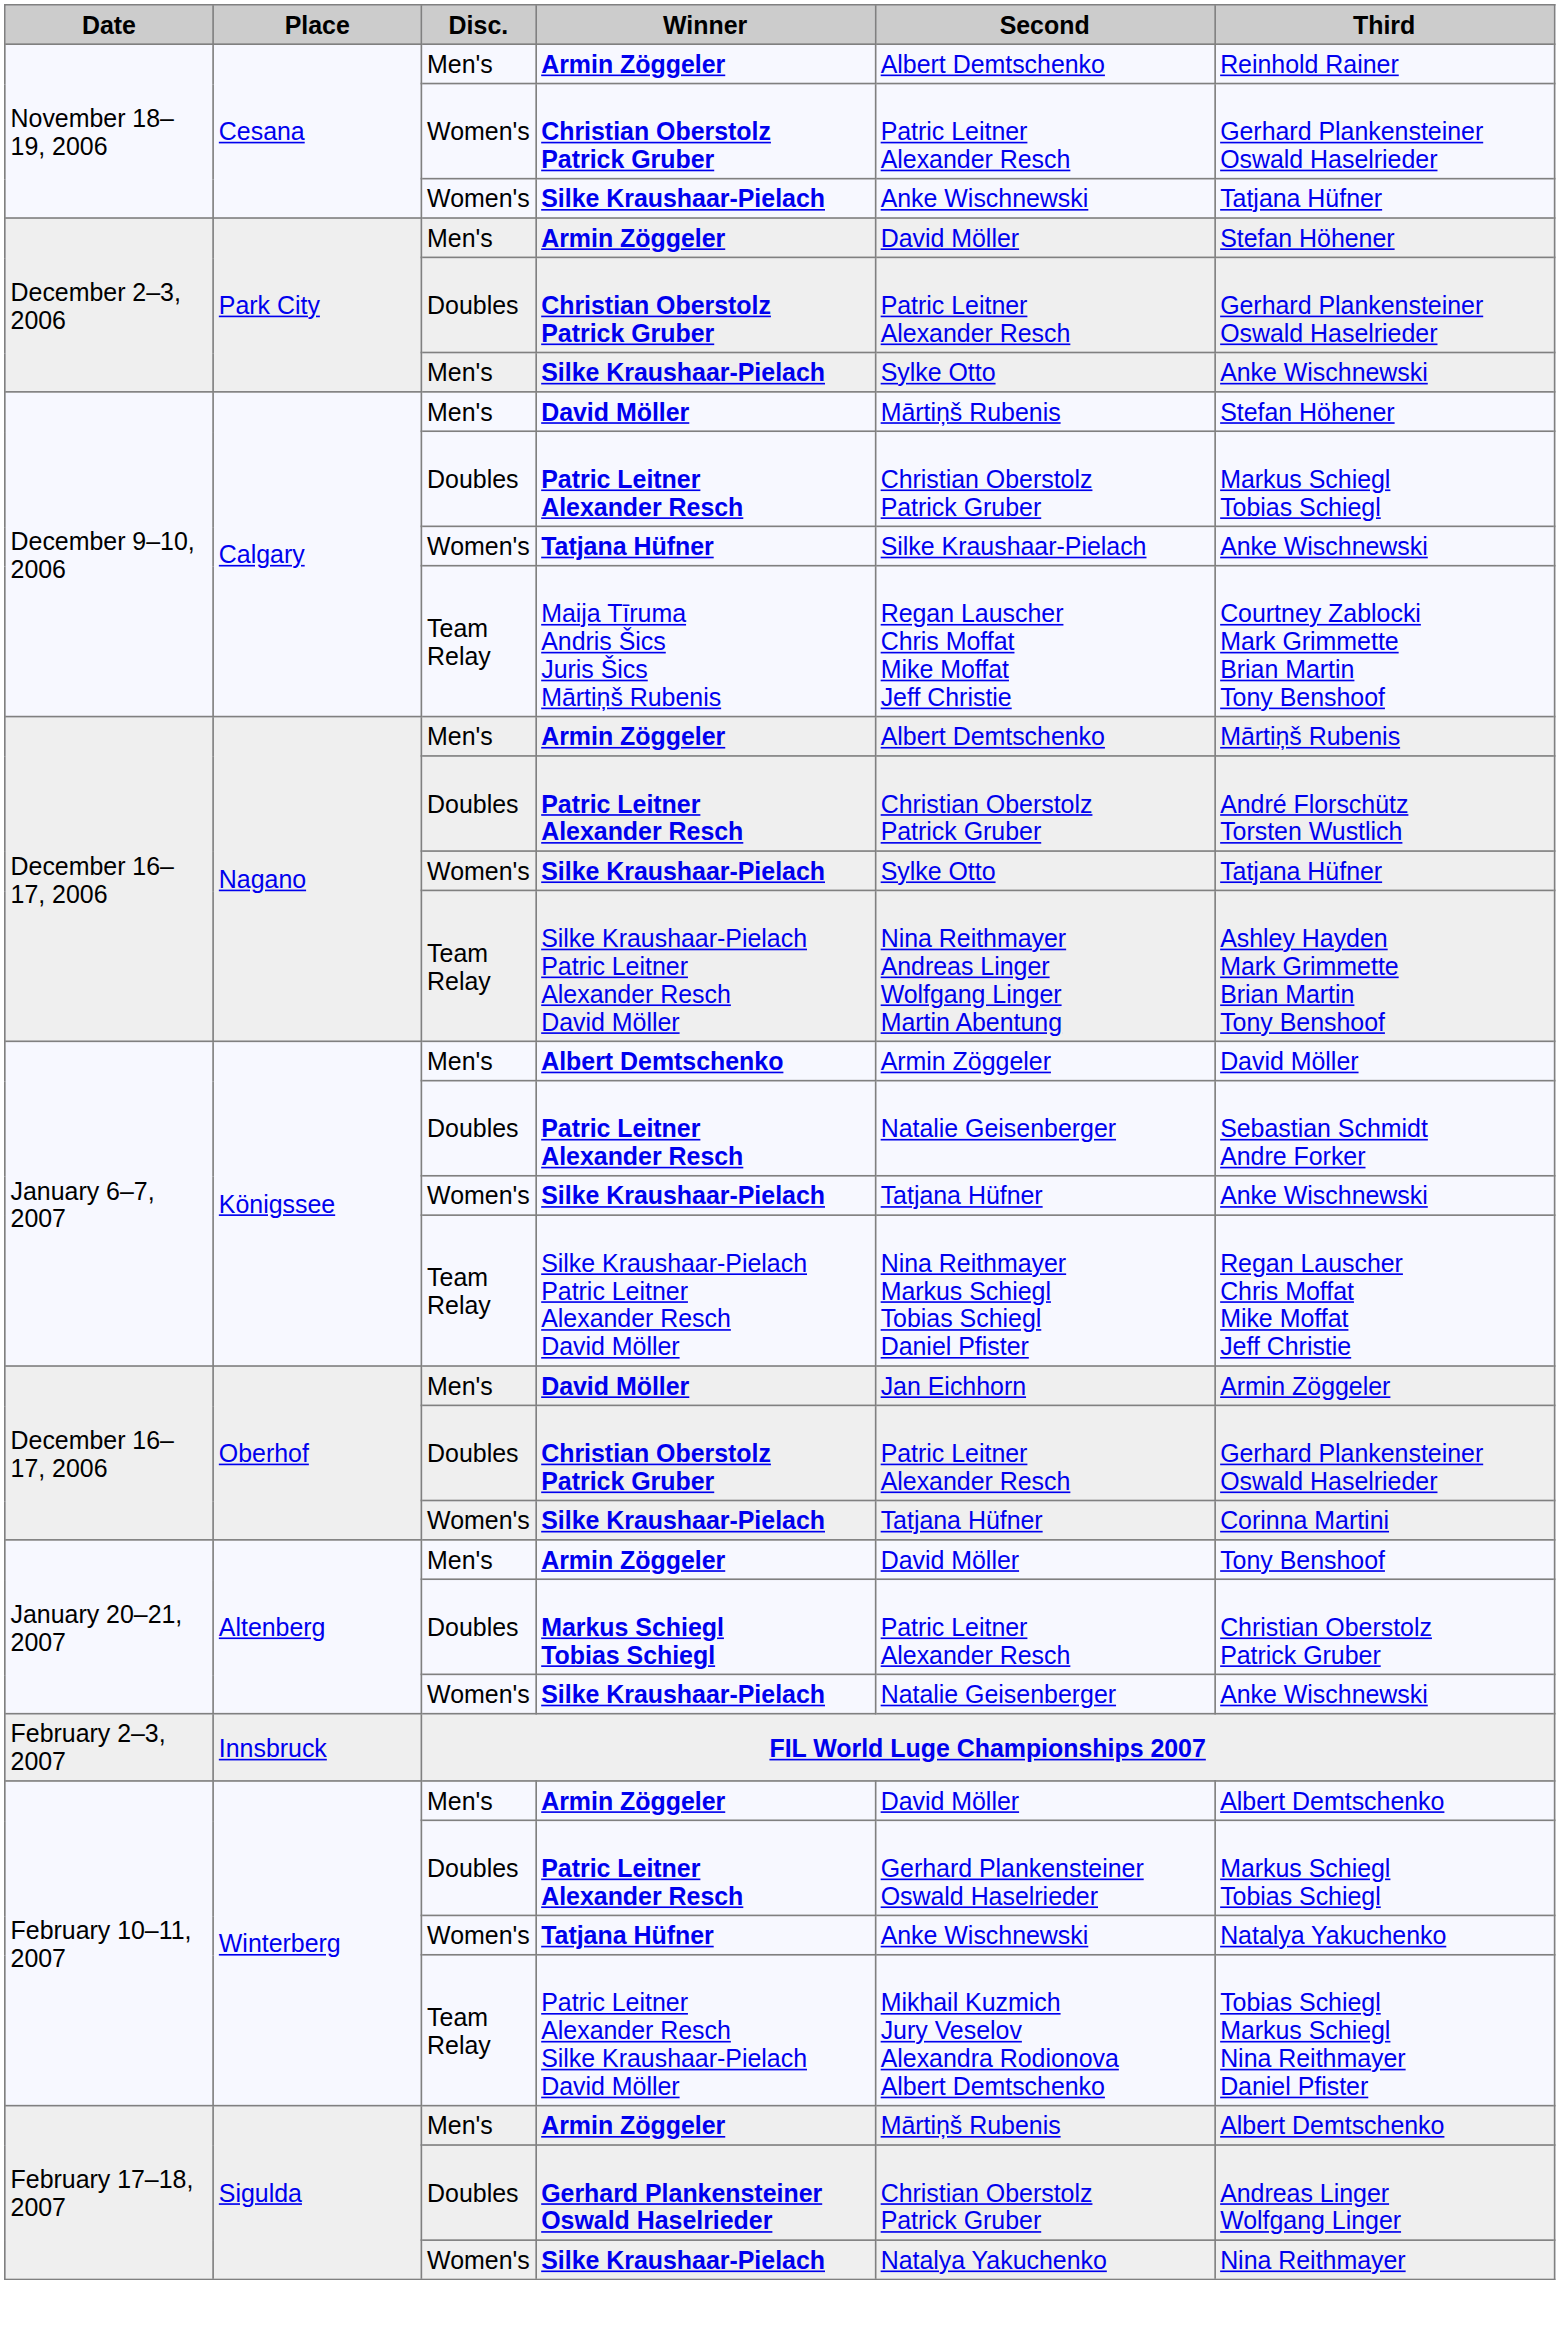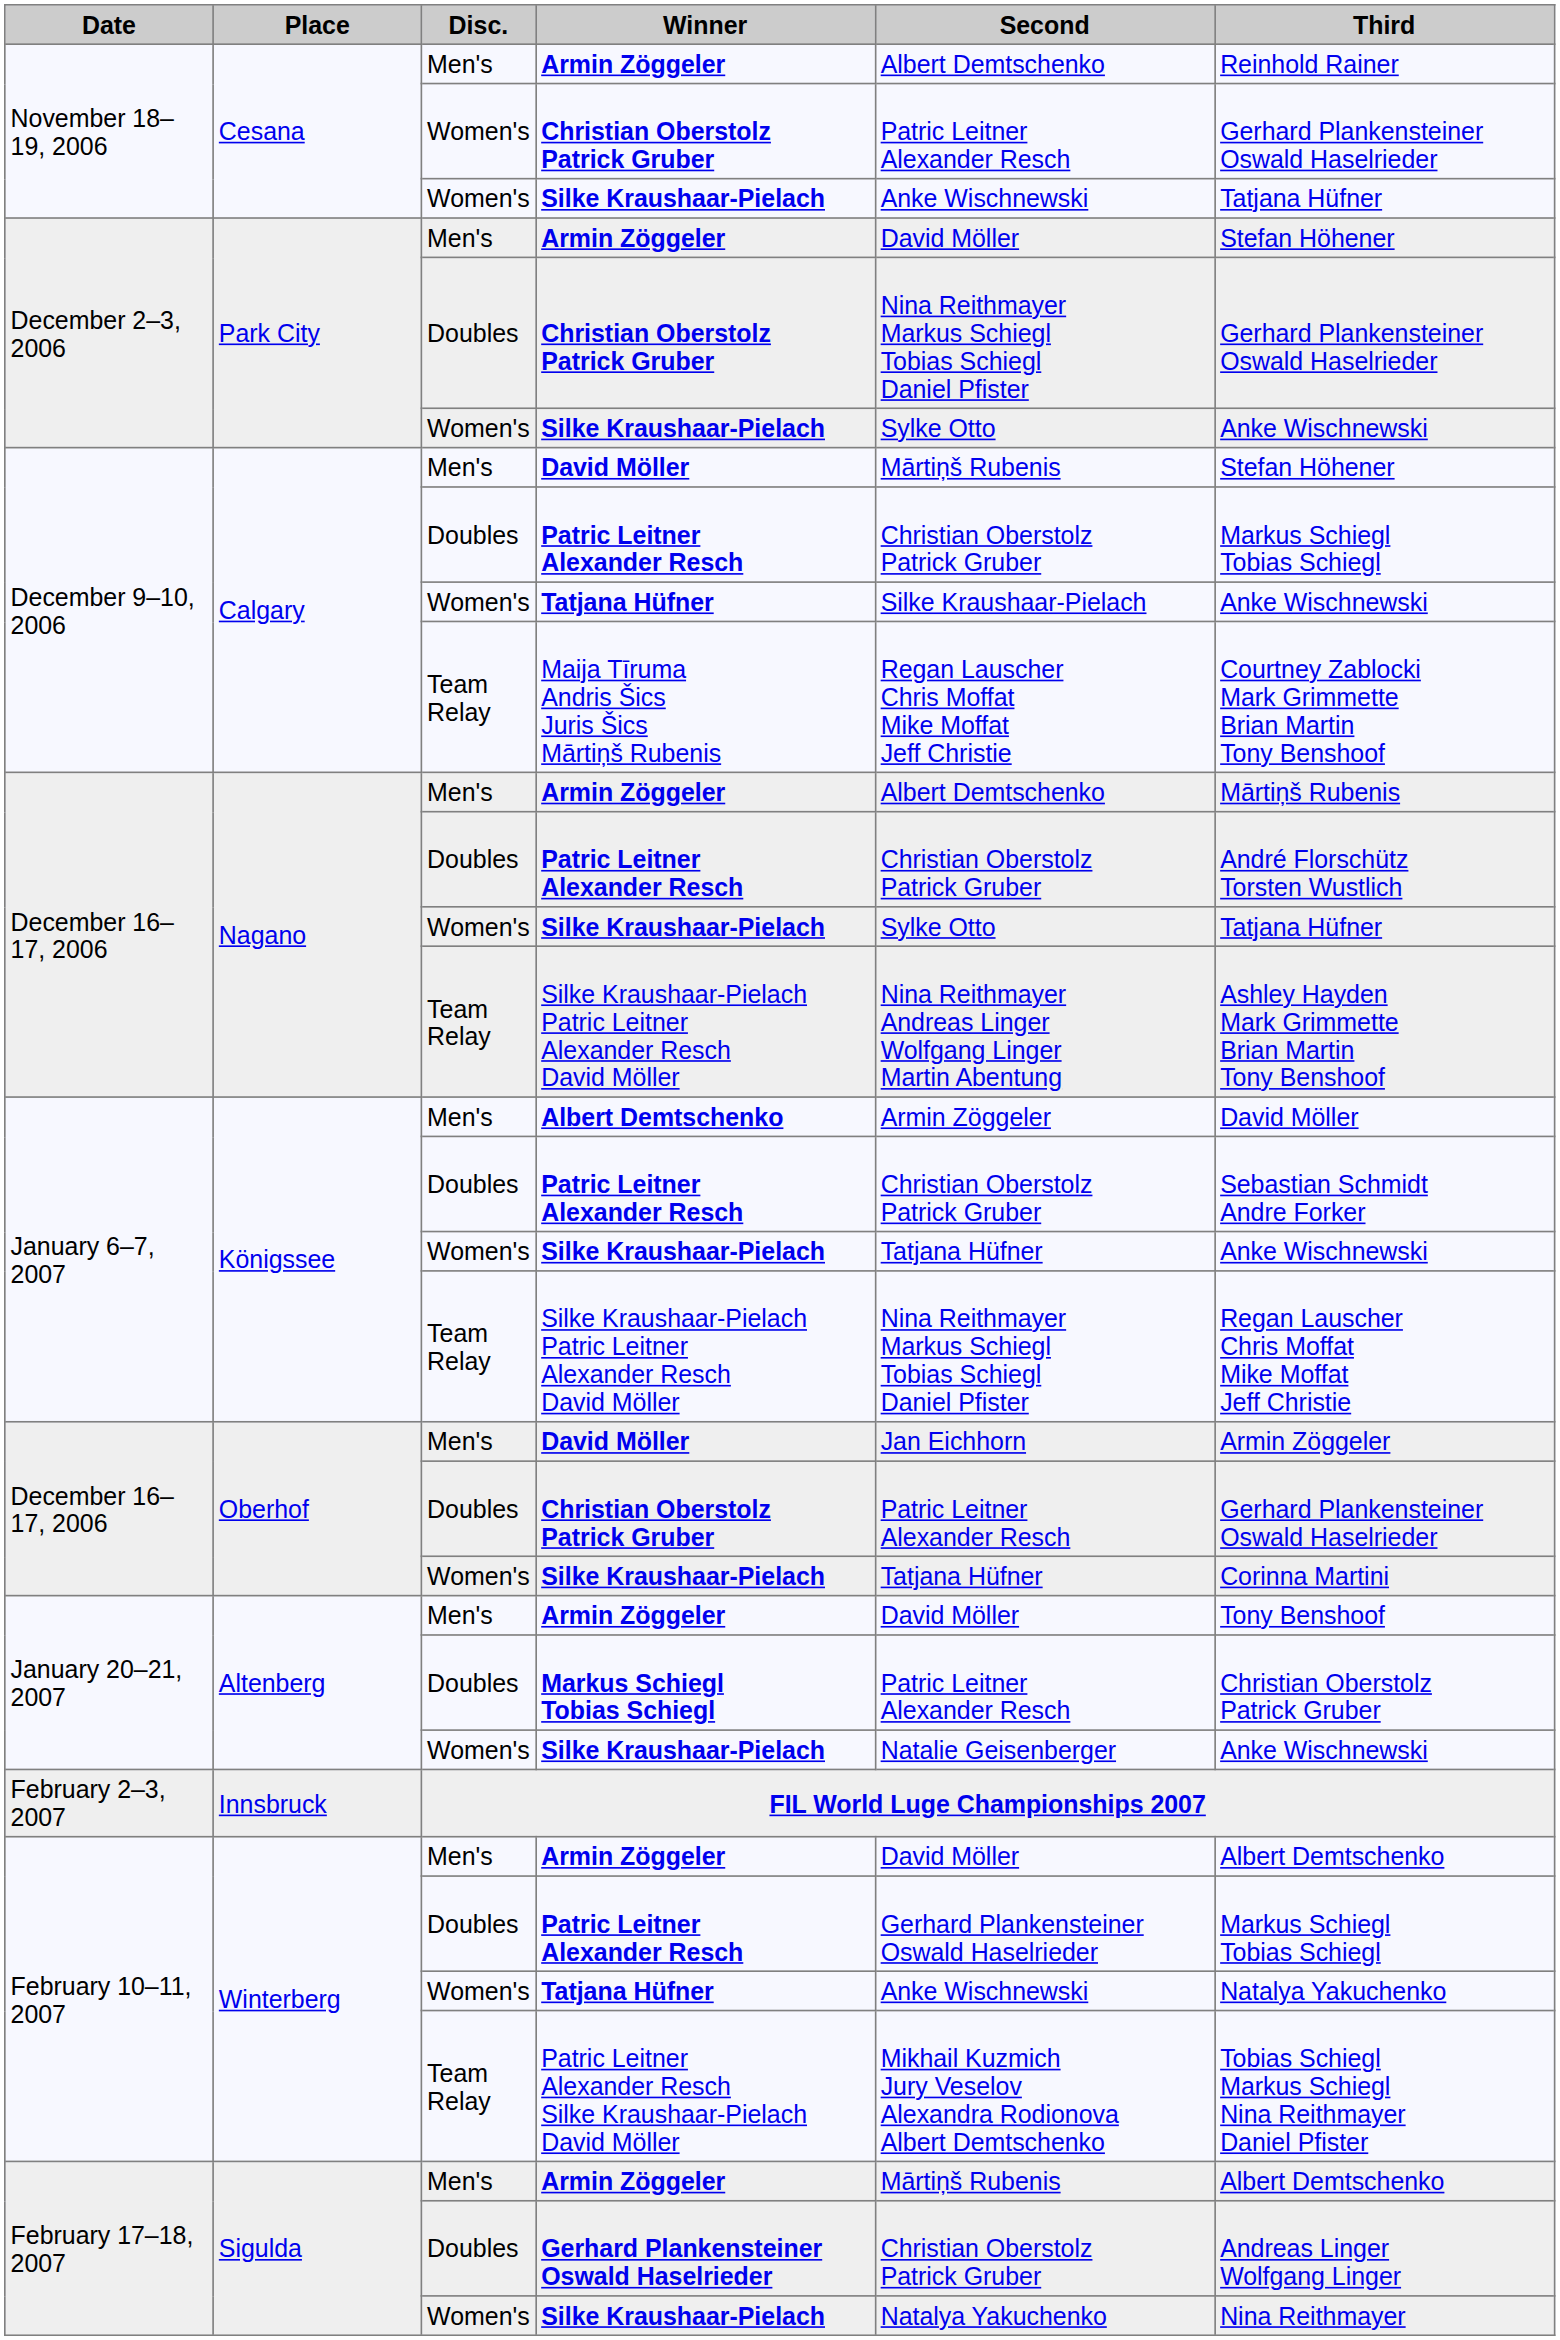Park City / Christian Oberstolz Patrick Gruber | Second: Patric Leitner Alexander Resch -> Nina Reithmayer Markus Schiegl Tobias Schiegl Daniel Pfister
Park City / Silke Kraushaar-Pielach | Disc.: Men's -> Women's
Königssee / Patric Leitner Alexander Resch | Second: Natalie Geisenberger -> Christian Oberstolz Patrick Gruber
